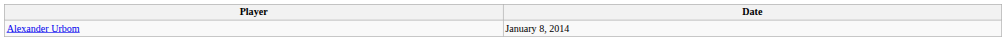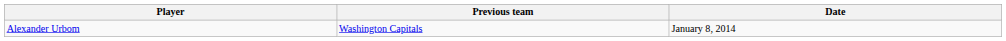+ column: Previous team | Washington Capitals
